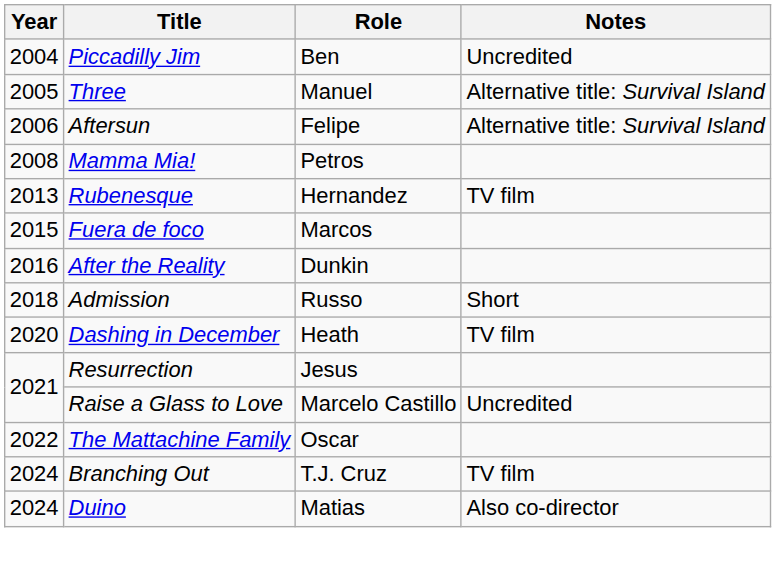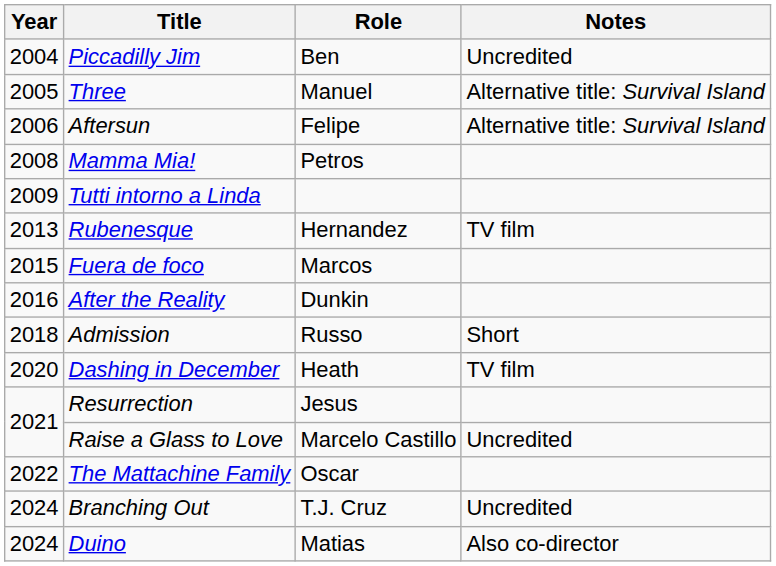+ row: 2009 | Tutti intorno a Linda
Branching Out | Notes: TV film -> Uncredited
